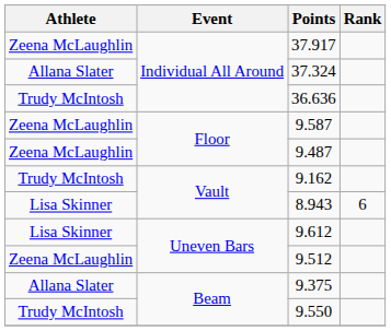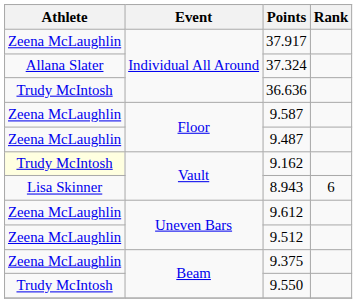9.162 | Athlete: no background -> lightyellow background
9.612 | Athlete: Lisa Skinner -> Zeena McLaughlin
9.375 | Athlete: Allana Slater -> Zeena McLaughlin
